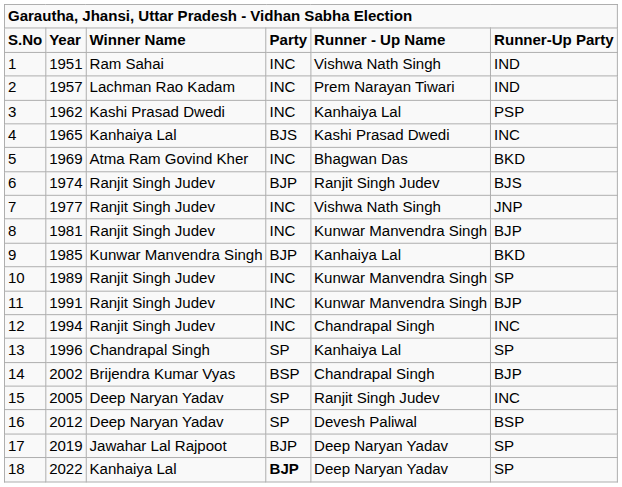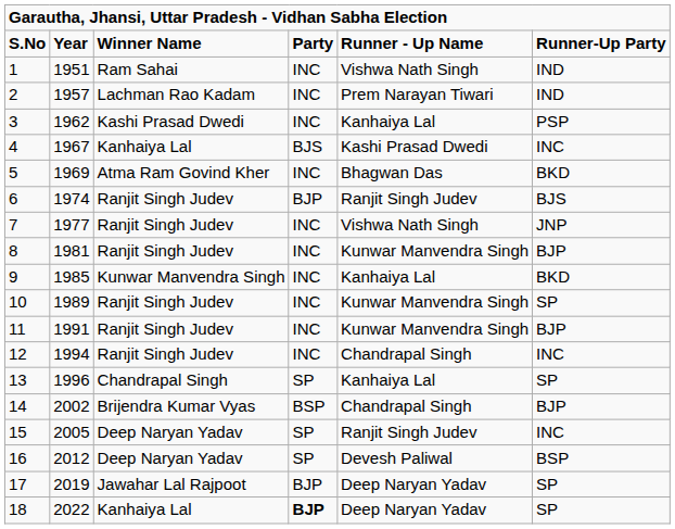4 | column 2: 1965 -> 1967
9 | column 4: BJP -> INC
